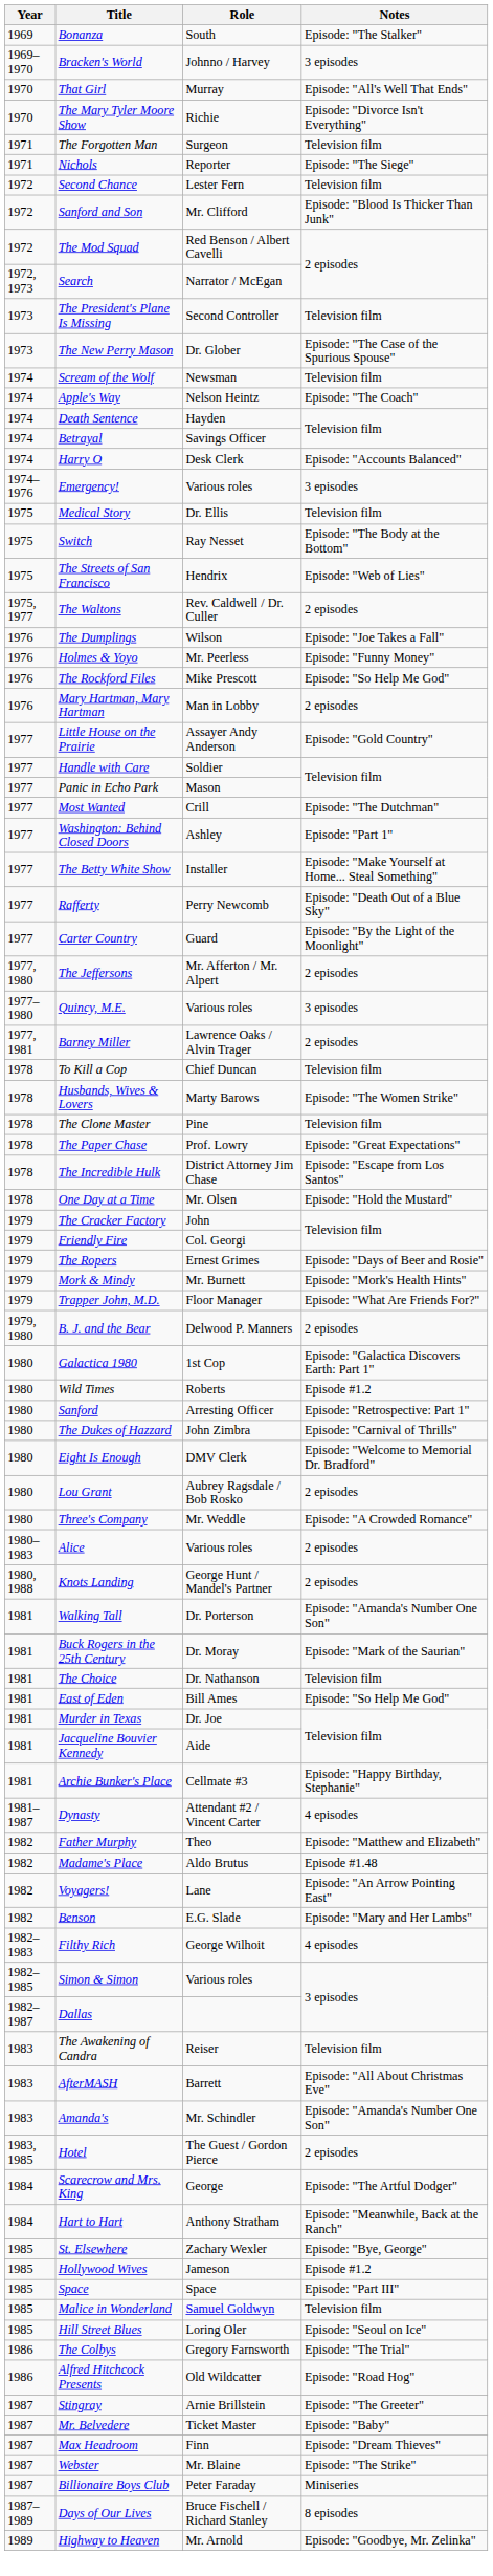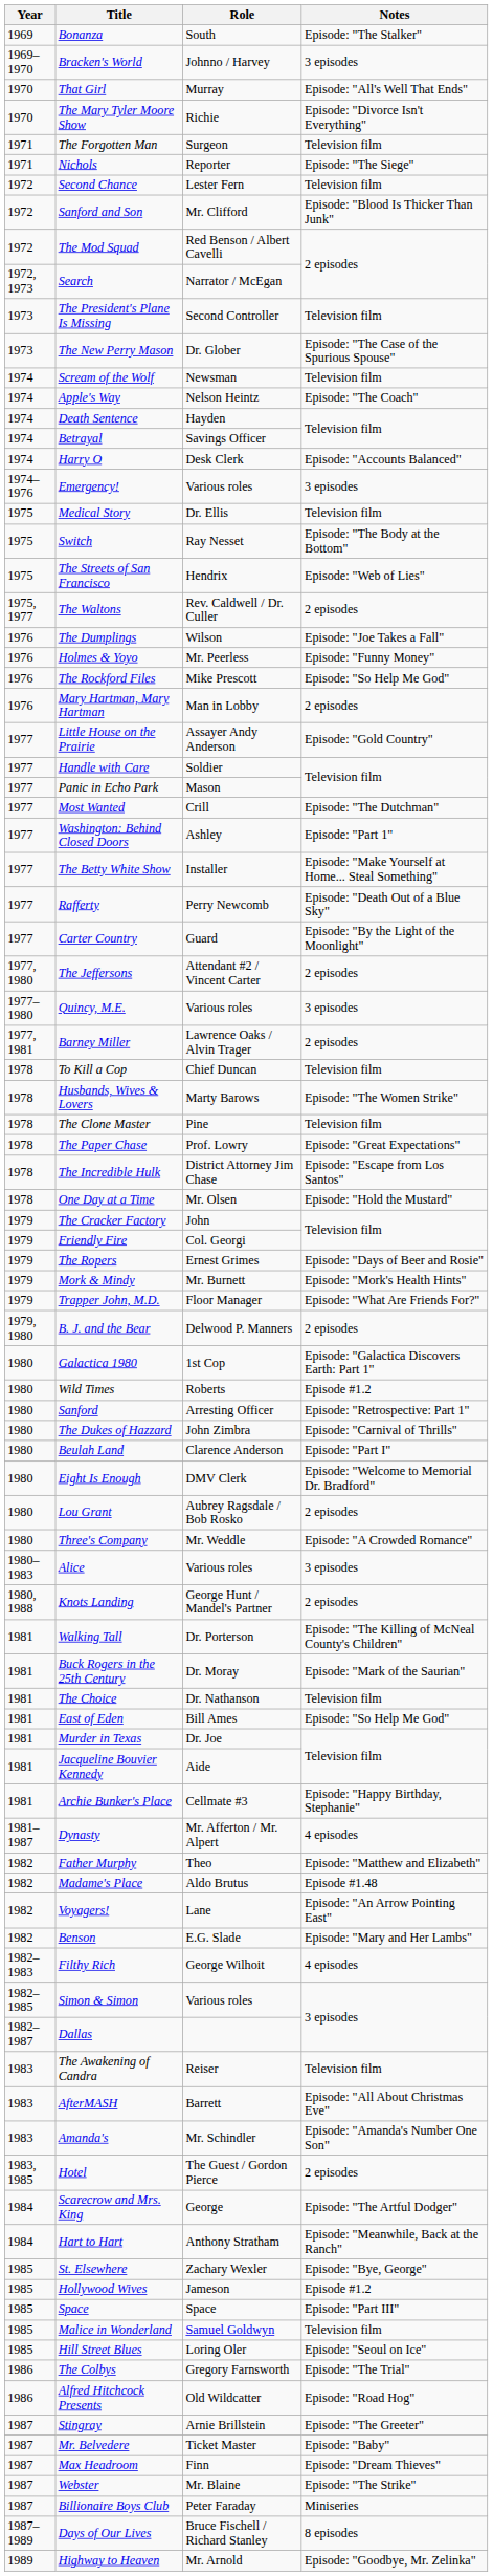The Jeffersons | Role: Mr. Afferton / Mr. Alpert -> Attendant #2 / Vincent Carter
+ row: 1980 | Beulah Land | Clarence Anderson | Episode: "Part I"
Alice | Notes: 2 episodes -> 3 episodes
Walking Tall | Notes: Episode: "Amanda's Number One Son" -> Episode: "The Killing of McNeal County's Children"
Dynasty | Role: Attendant #2 / Vincent Carter -> Mr. Afferton / Mr. Alpert
